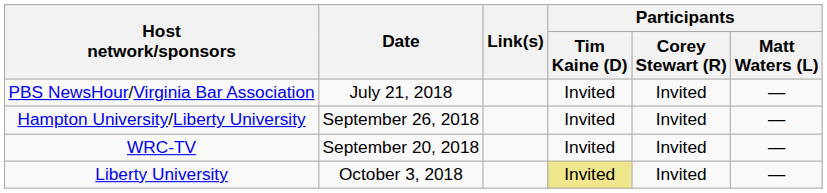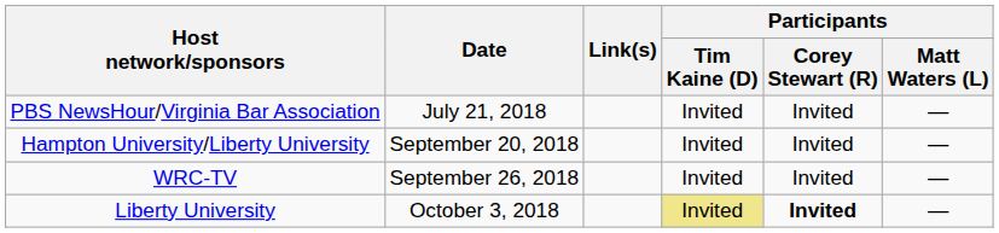Hampton University/Liberty University | Date: September 26, 2018 -> September 20, 2018
WRC-TV | Date: September 20, 2018 -> September 26, 2018
Liberty University | Participants / Corey Stewart (R): normal -> bold
